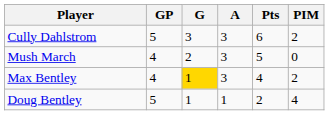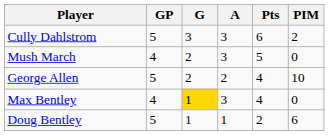+ row: George Allen | 5 | 2 | 2 | 4 | 10
Max Bentley | PIM: 2 -> 0
Doug Bentley | PIM: 4 -> 6
